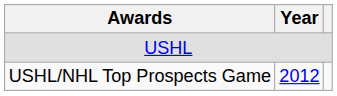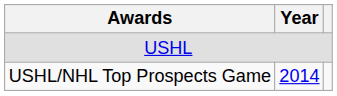USHL/NHL Top Prospects Game | Year: 2012 -> 2014
